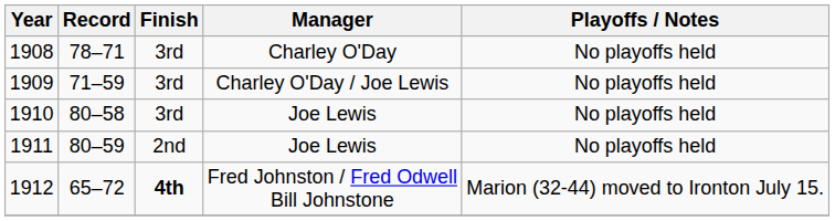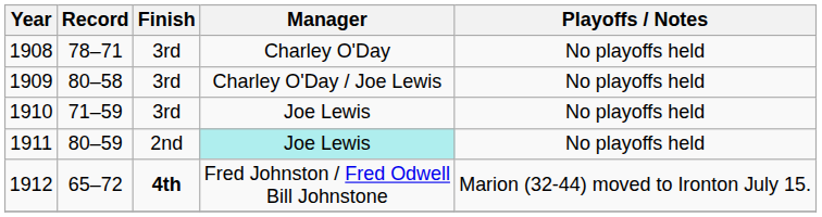1909 | Record: 71–59 -> 80–58
1910 | Record: 80–58 -> 71–59
1911 | Manager: no background -> paleturquoise background
